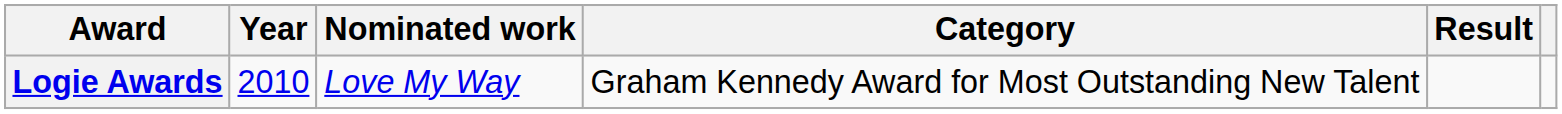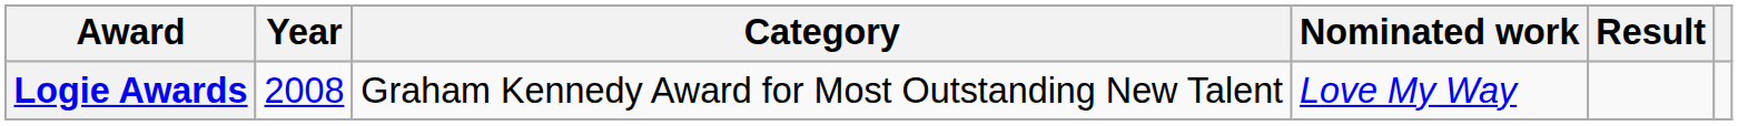columns swapped: Category <-> Nominated work
Logie Awards | Year: 2010 -> 2008
